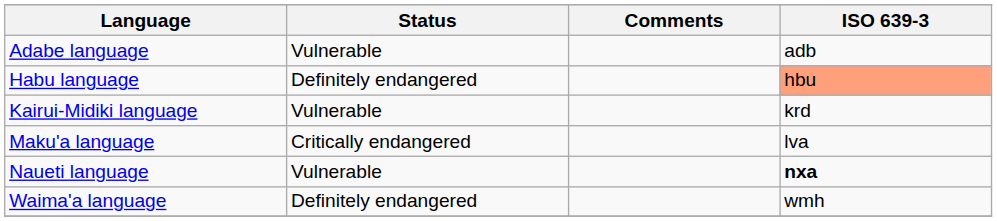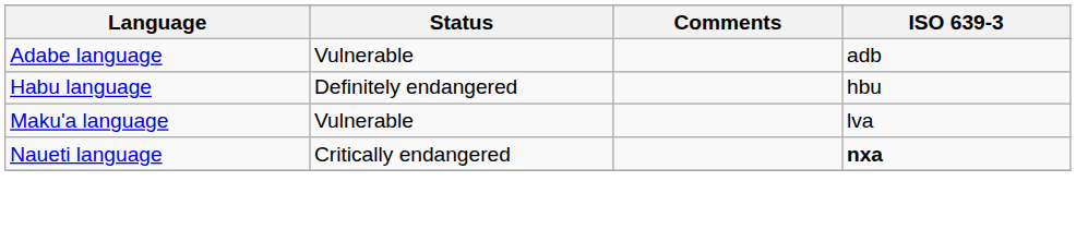Habu language | ISO 639-3: lightsalmon background -> no background
- row: Kairui-Midiki language | Vulnerable | krd
Maku'a language | Status: Critically endangered -> Vulnerable
Naueti language | Status: Vulnerable -> Critically endangered
- row: Waima'a language | Definitely endangered | wmh
